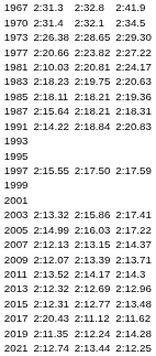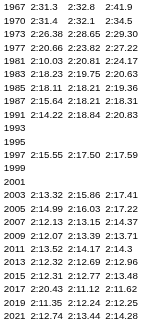2019 | column 7: 2:14.28 -> 2:12.25
2021 | column 7: 2:12.25 -> 2:14.28
